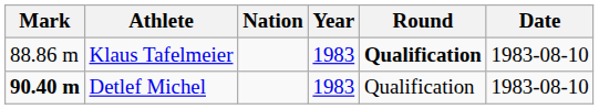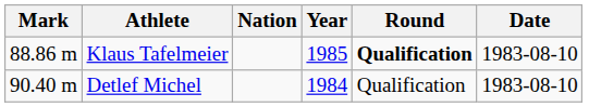Klaus Tafelmeier | Year: 1983 -> 1985
Detlef Michel | Mark: bold -> normal
Detlef Michel | Year: 1983 -> 1984
